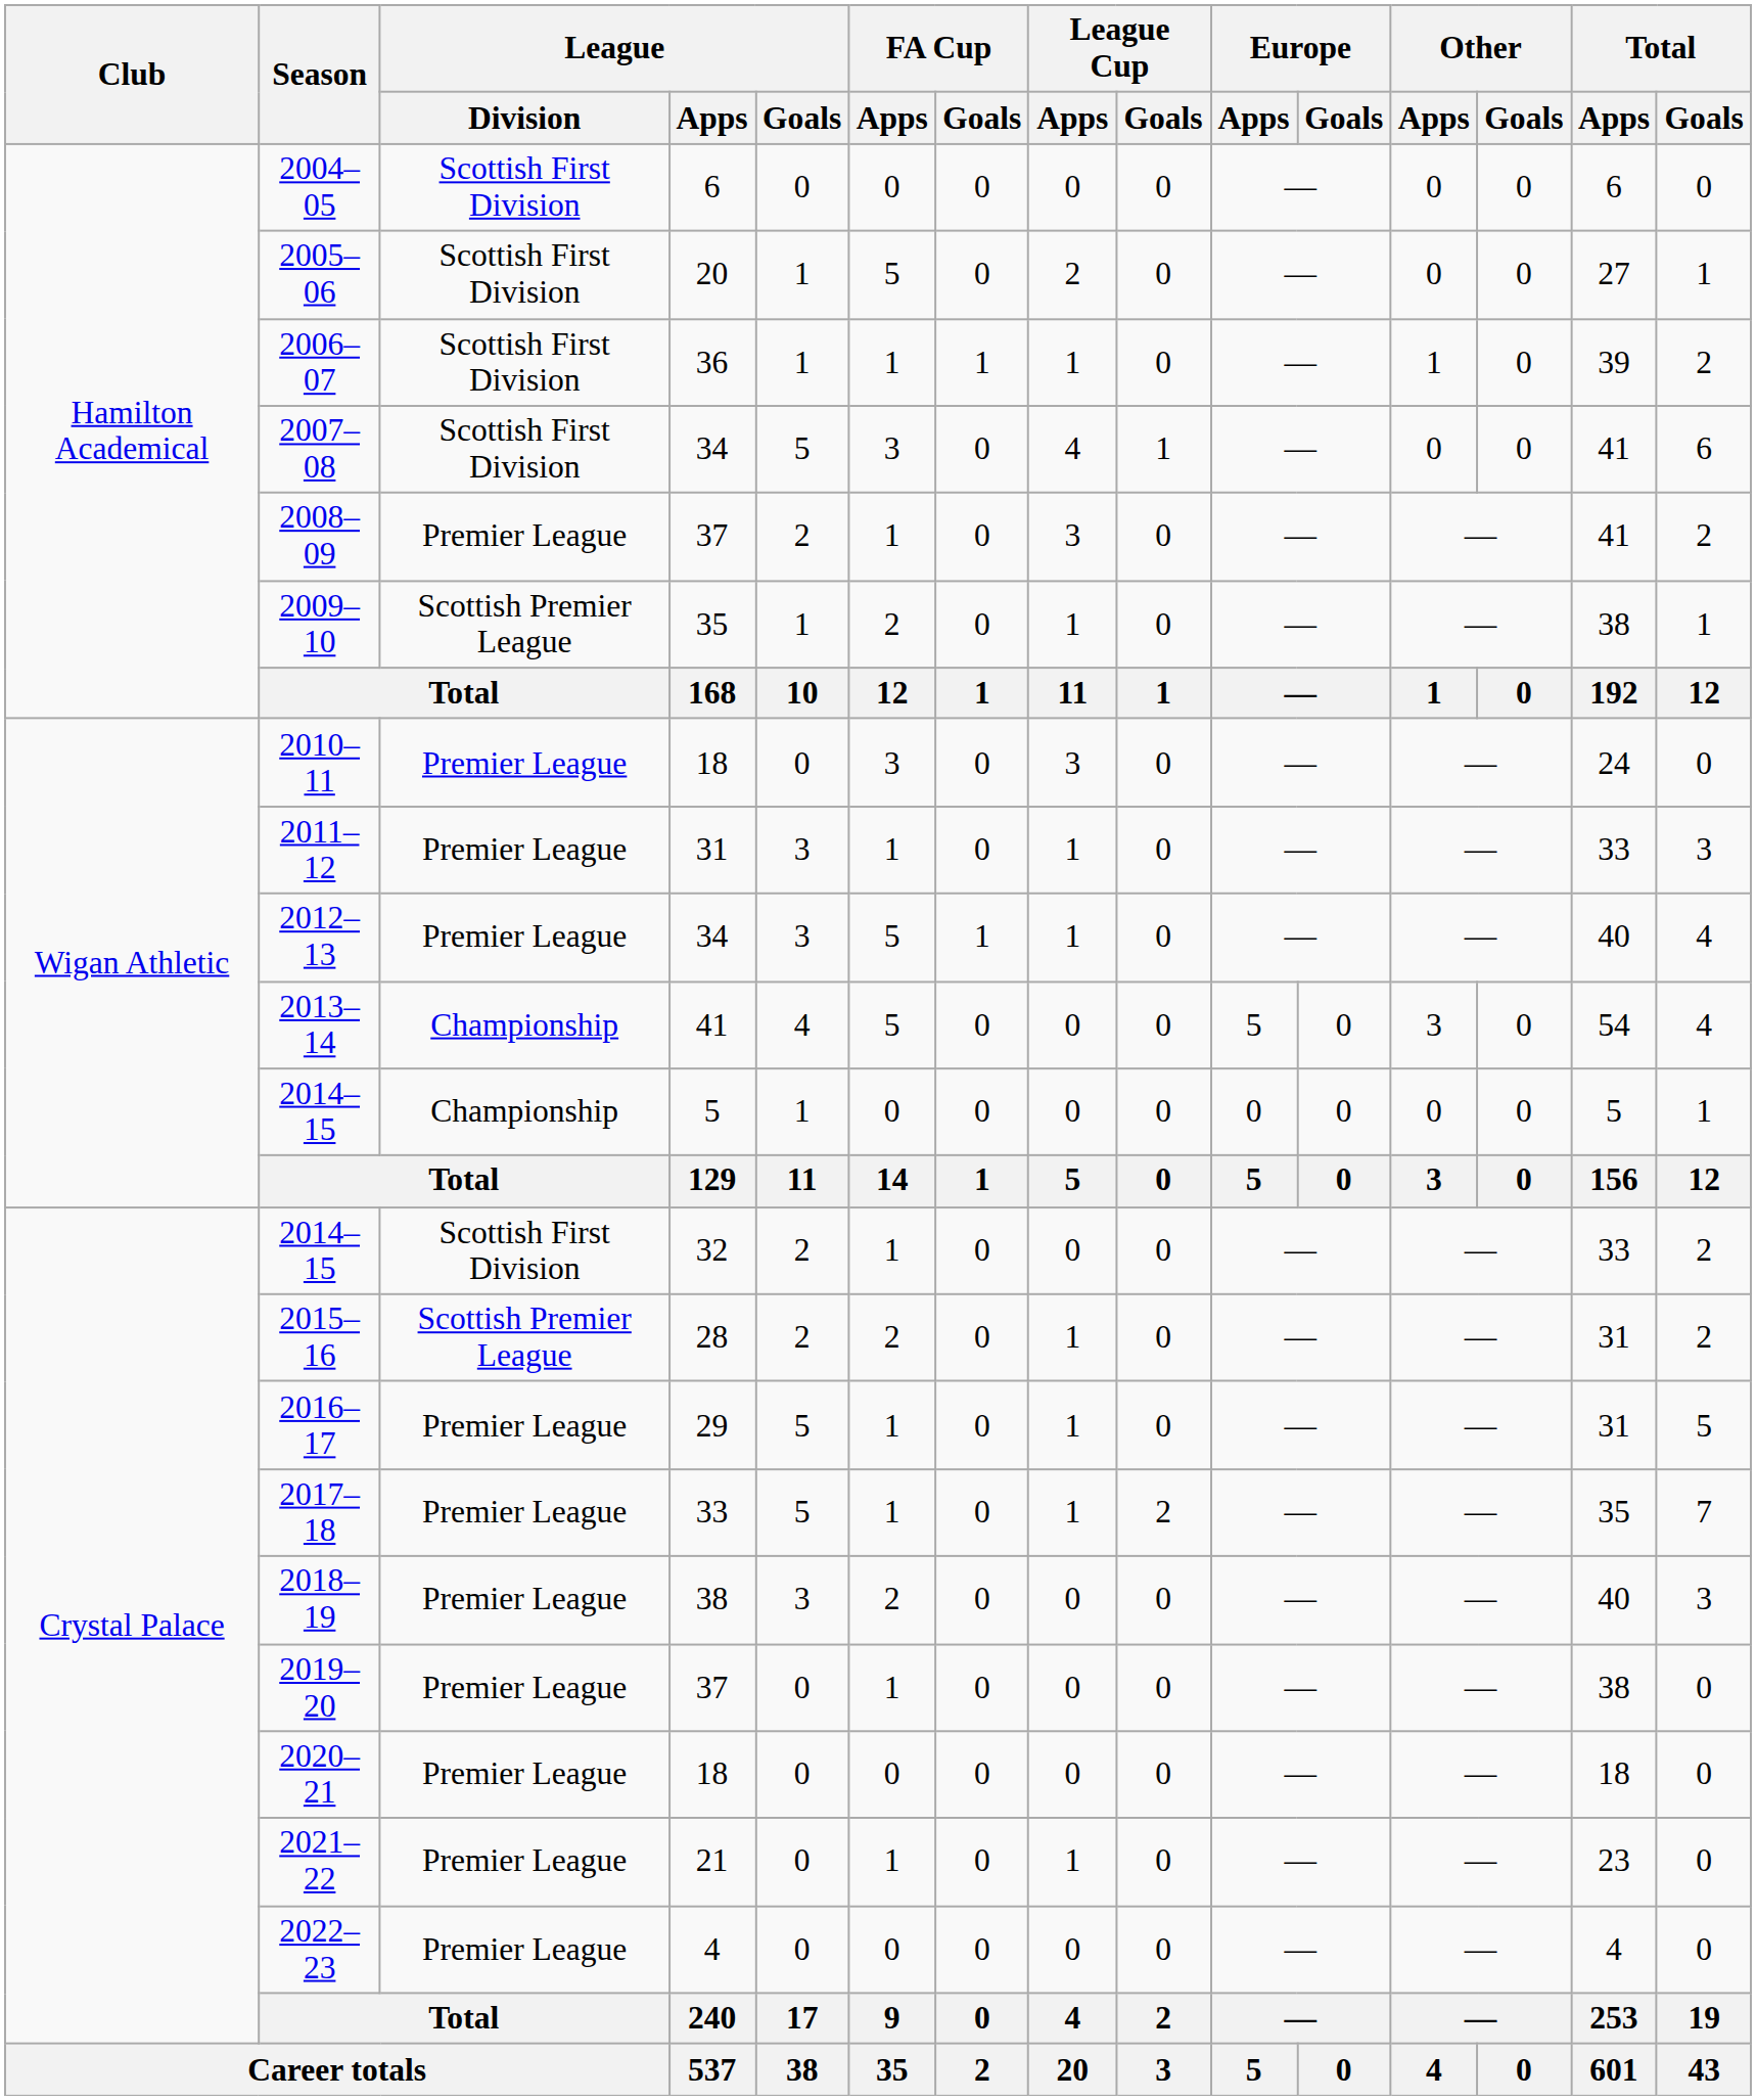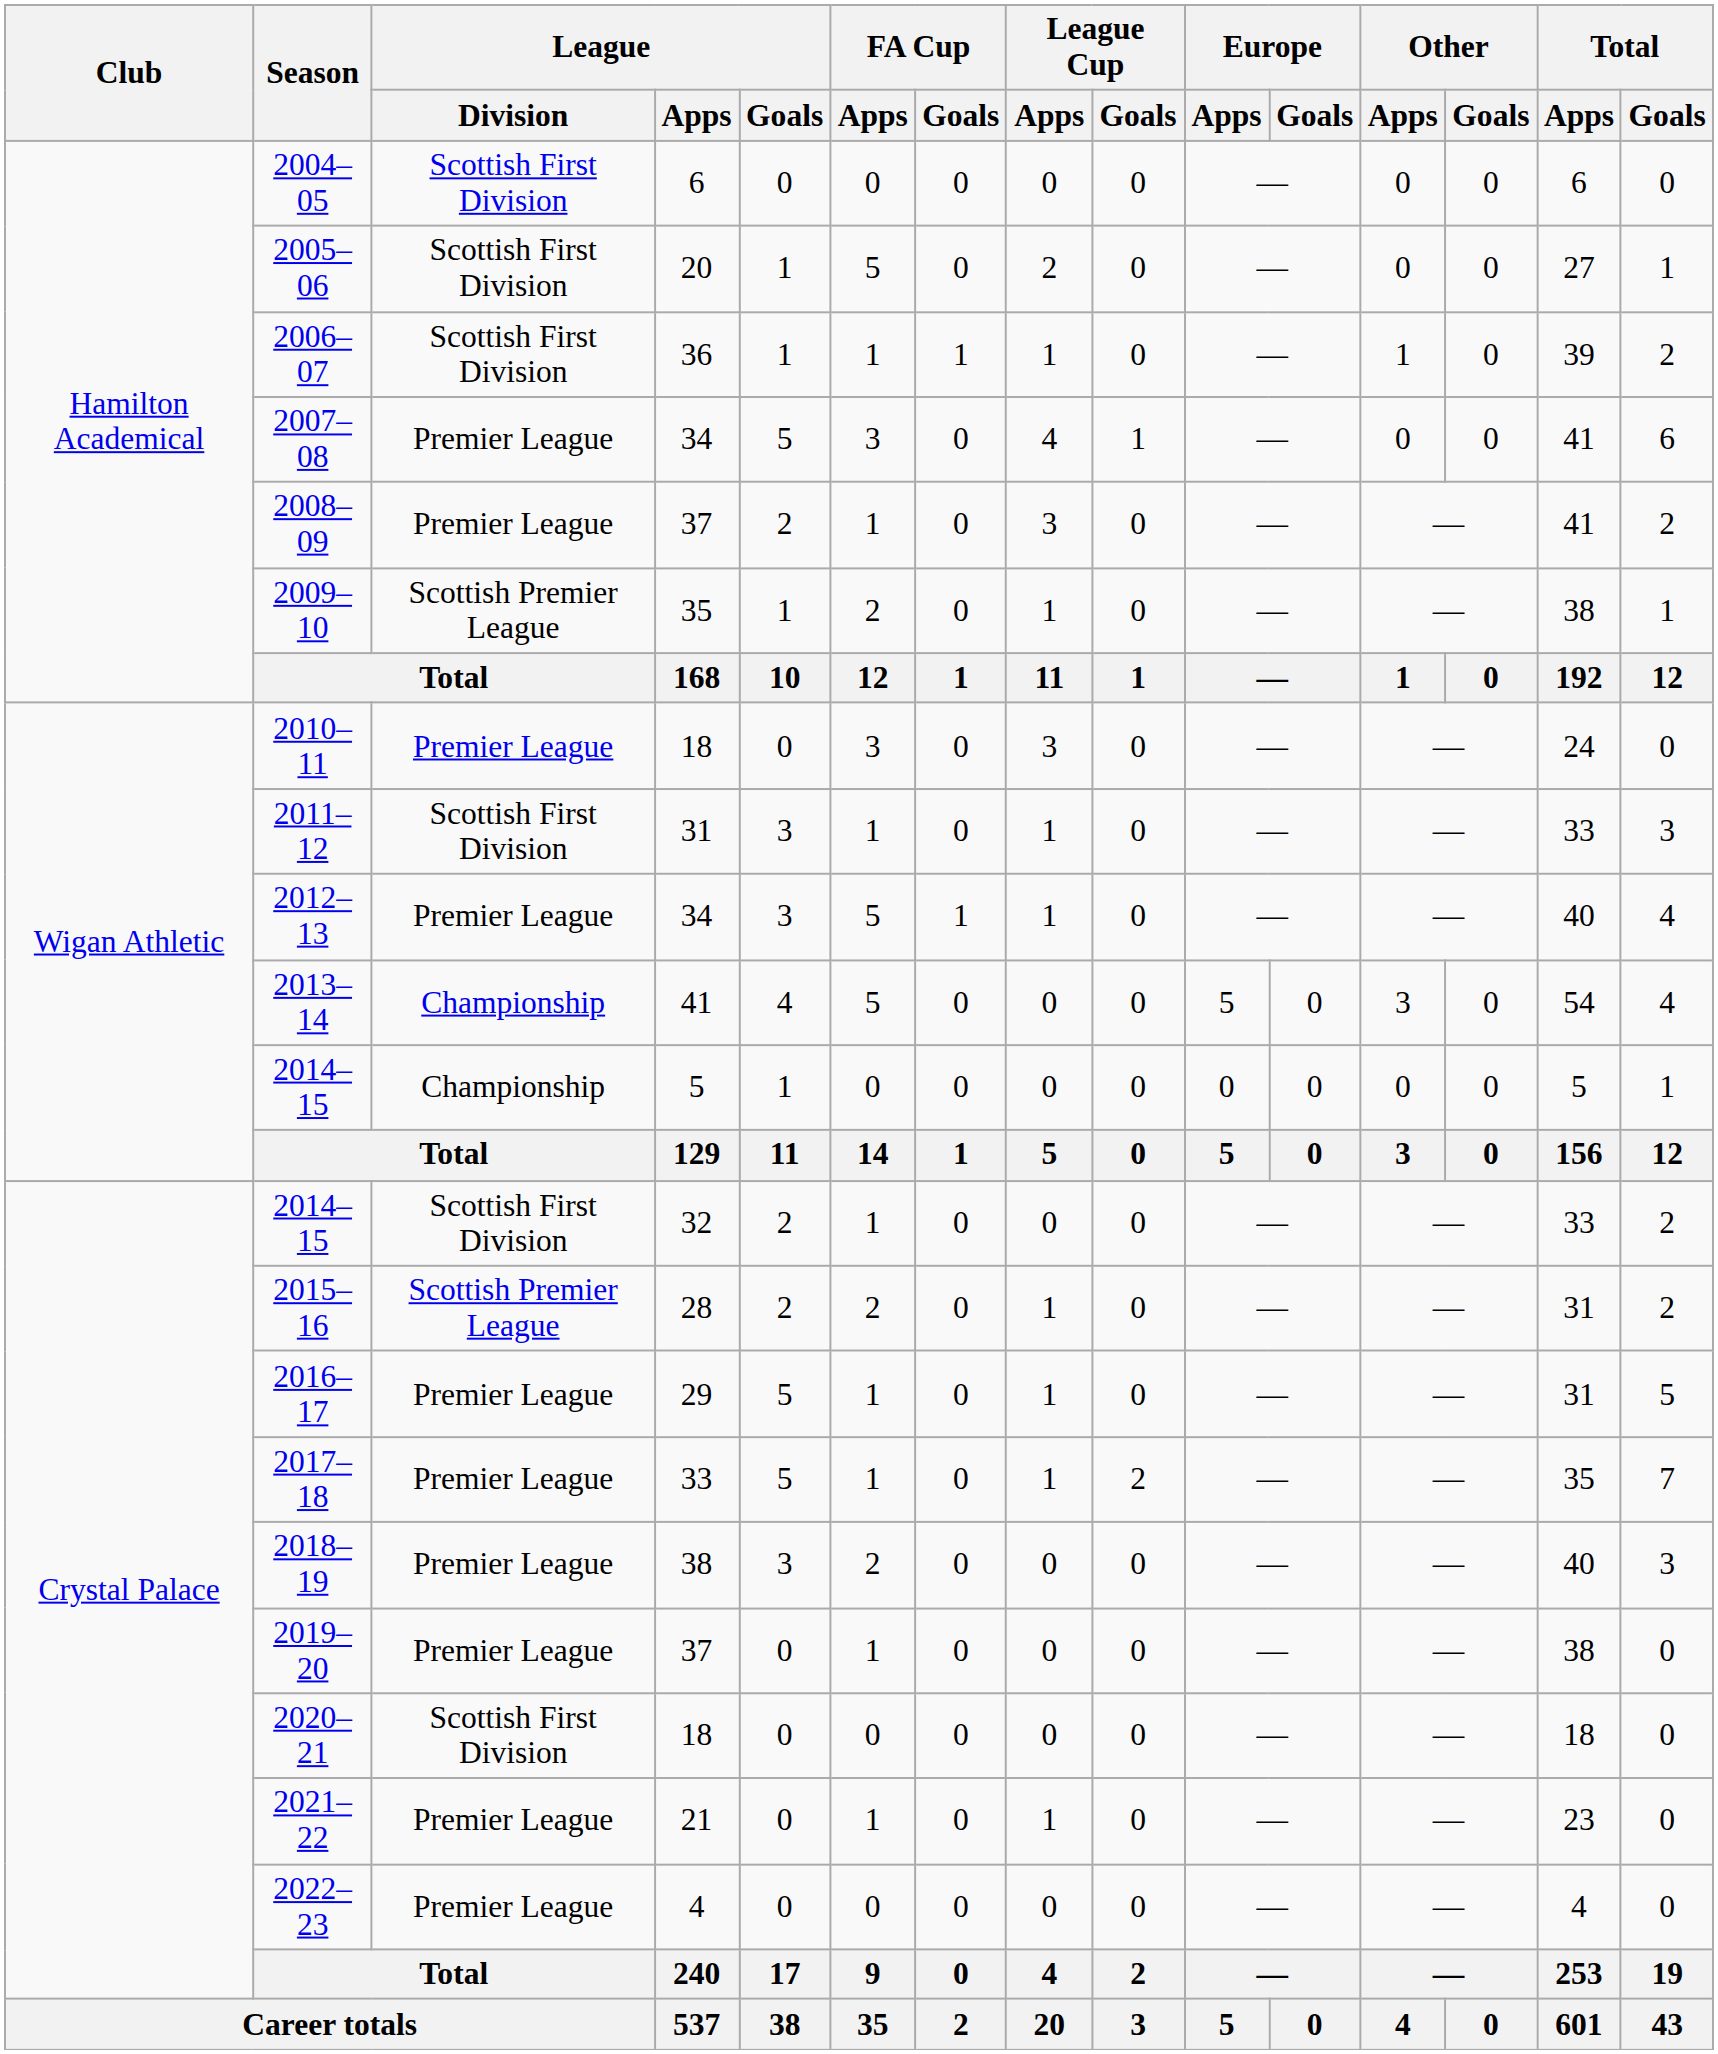2007–08 | League / Division: Scottish First Division -> Premier League
2011–12 | League / Division: Premier League -> Scottish First Division
2020–21 | League / Division: Premier League -> Scottish First Division
